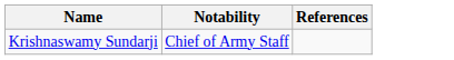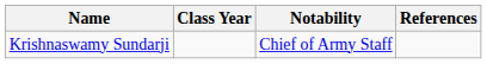+ column: Class Year
